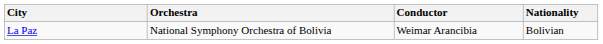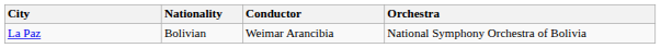columns swapped: Orchestra <-> Nationality
